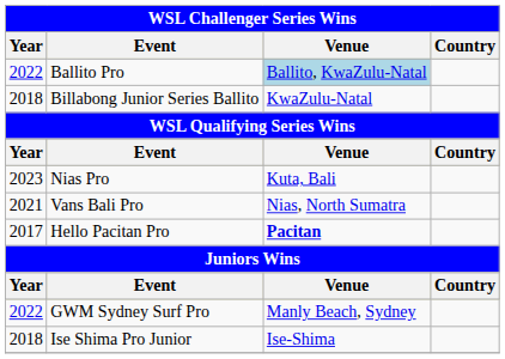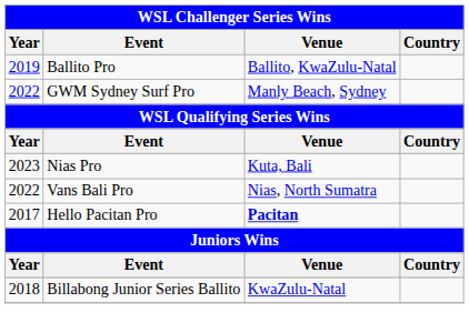Ballito Pro | Year: 2022 -> 2019
Ballito Pro | Venue: lightblue background -> no background
rows swapped: GWM Sydney Surf Pro <-> Billabong Junior Series Ballito
Vans Bali Pro | Year: 2021 -> 2022
- row: 2018 | Ise Shima Pro Junior | Ise-Shima
